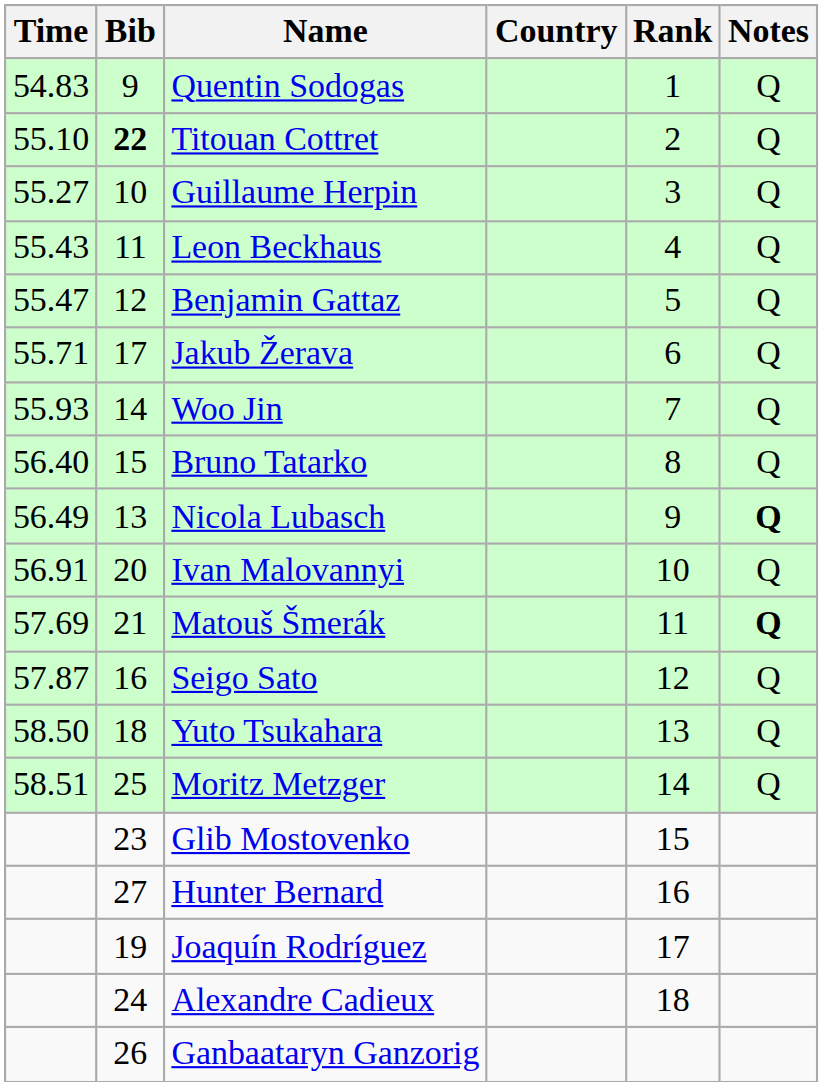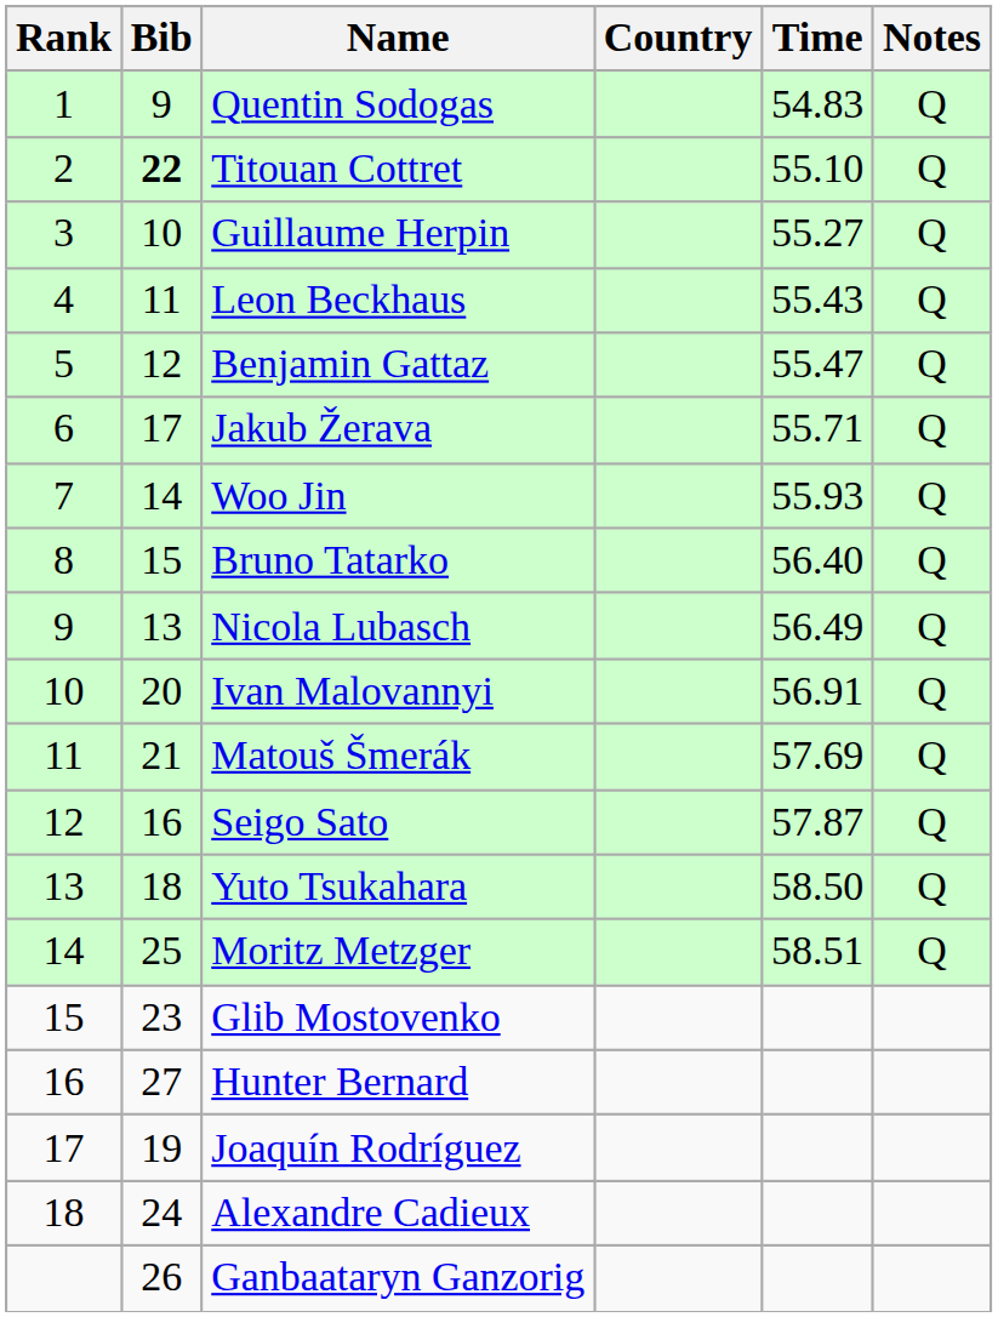columns swapped: Rank <-> Time
Nicola Lubasch | Notes: bold -> normal
Matouš Šmerák | Notes: bold -> normal
